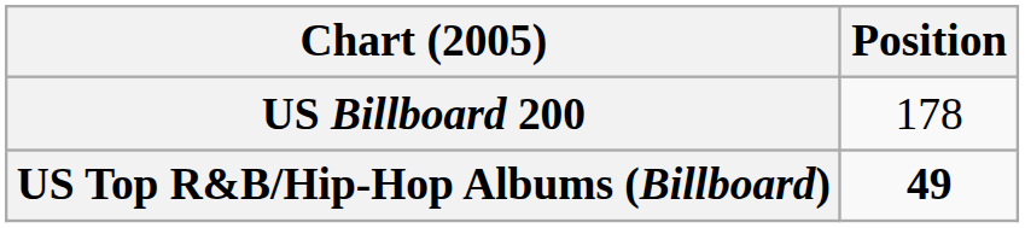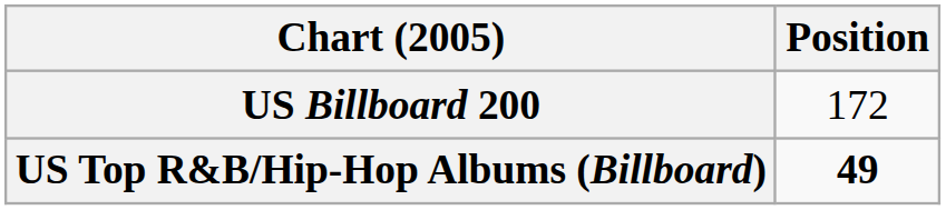US Billboard 200 | Position: 178 -> 172
